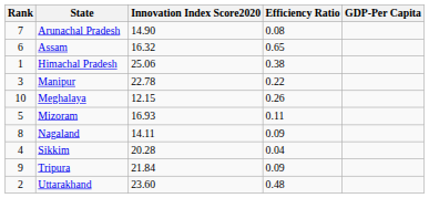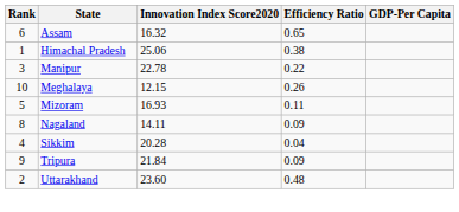- row: 7 | Arunachal Pradesh | 14.90 | 0.08
